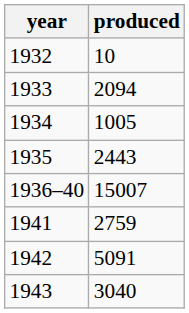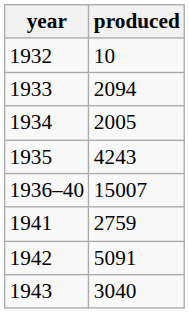1934 | produced: 1005 -> 2005
1935 | produced: 2443 -> 4243
